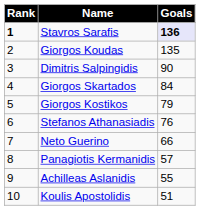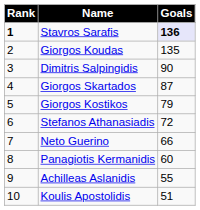Giorgos Skartados | Goals: 84 -> 87
Stefanos Athanasiadis | Goals: 76 -> 72
Panagiotis Kermanidis | Goals: 57 -> 60
